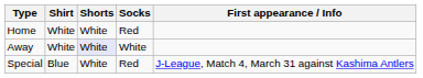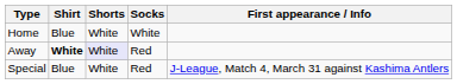Home | Shirt: White -> Blue
Home | Socks: Red -> White
Away | Shirt: normal -> bold
Away | Socks: White -> Red
